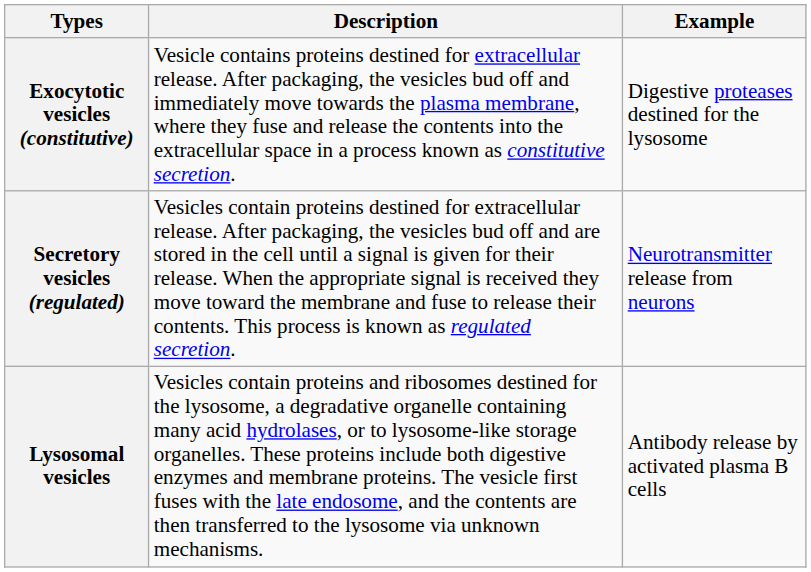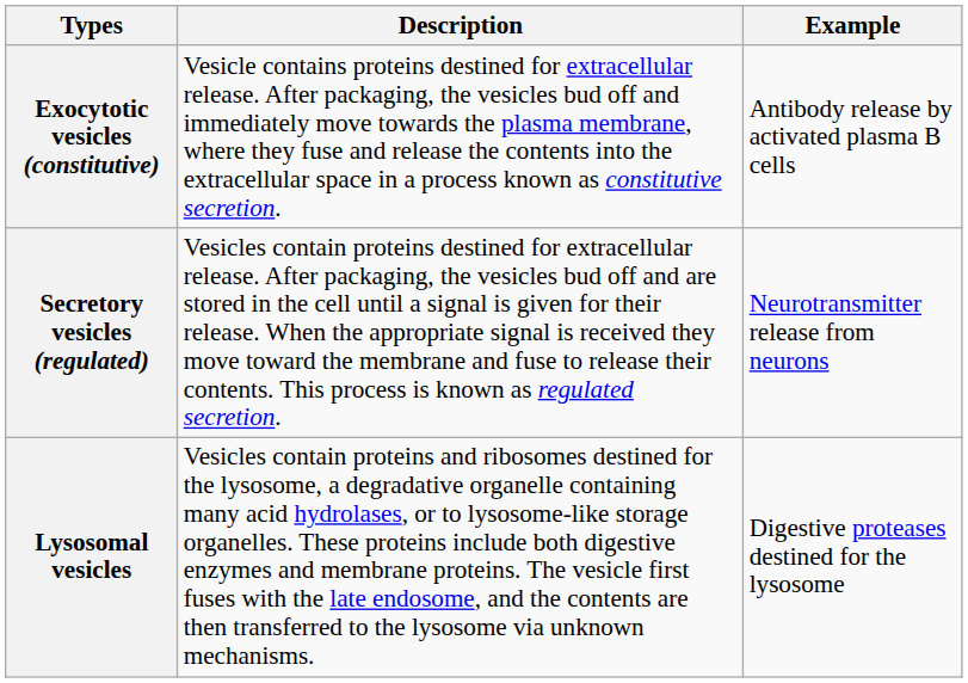Exocytotic vesicles (constitutive) | Example: Digestive proteases destined for the lysosome -> Antibody release by activated plasma B cells
Lysosomal vesicles | Example: Antibody release by activated plasma B cells -> Digestive proteases destined for the lysosome
